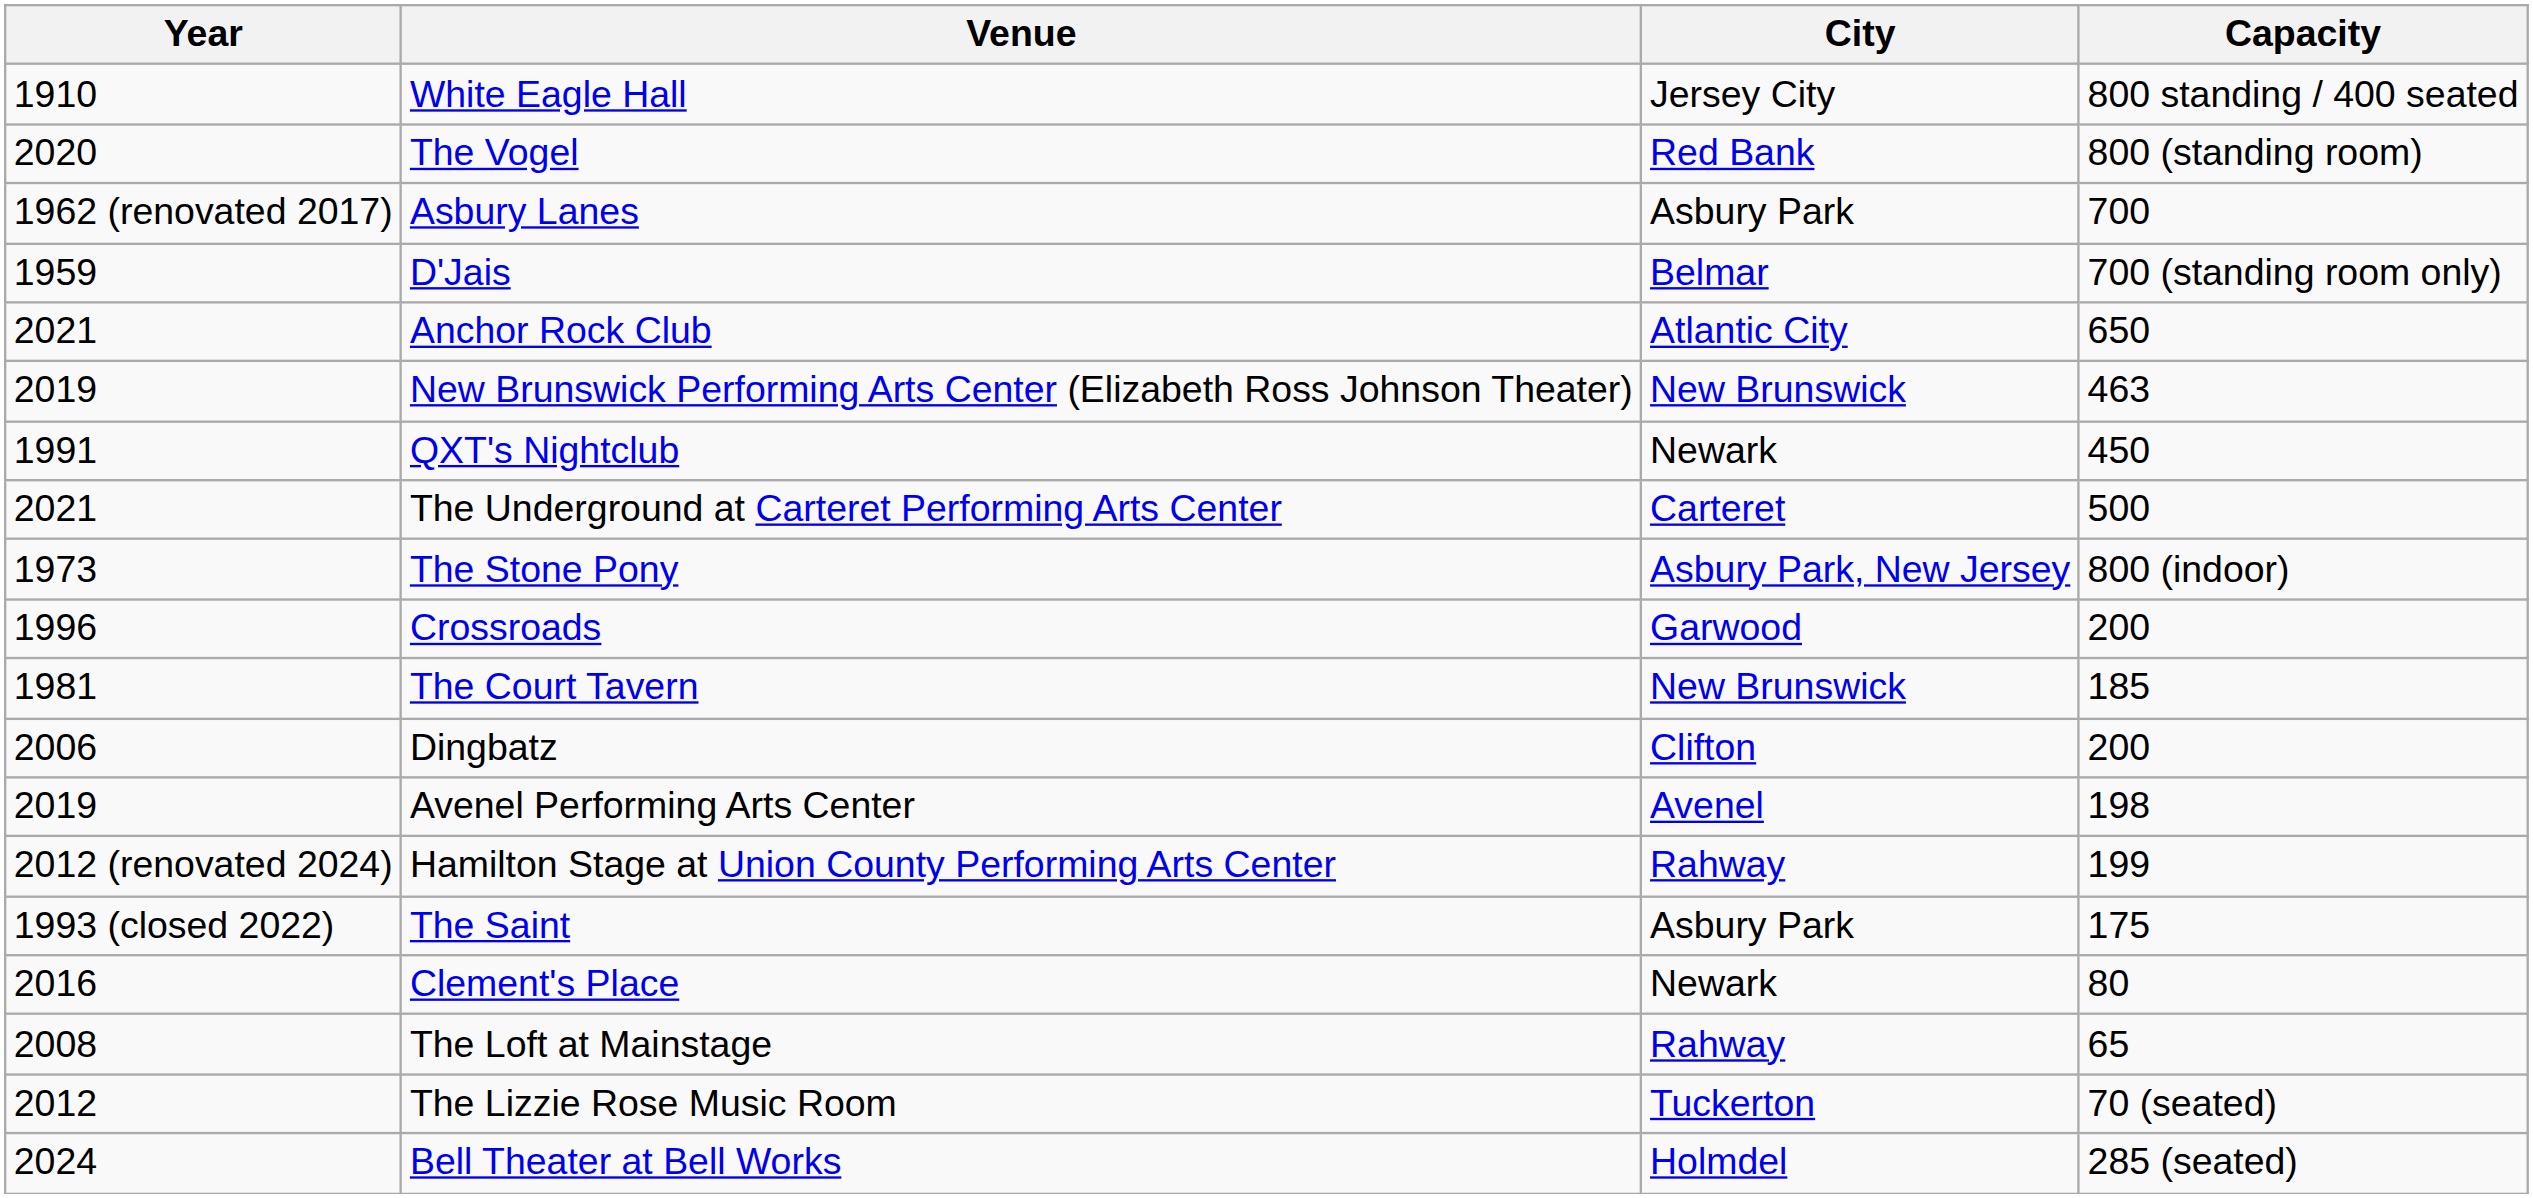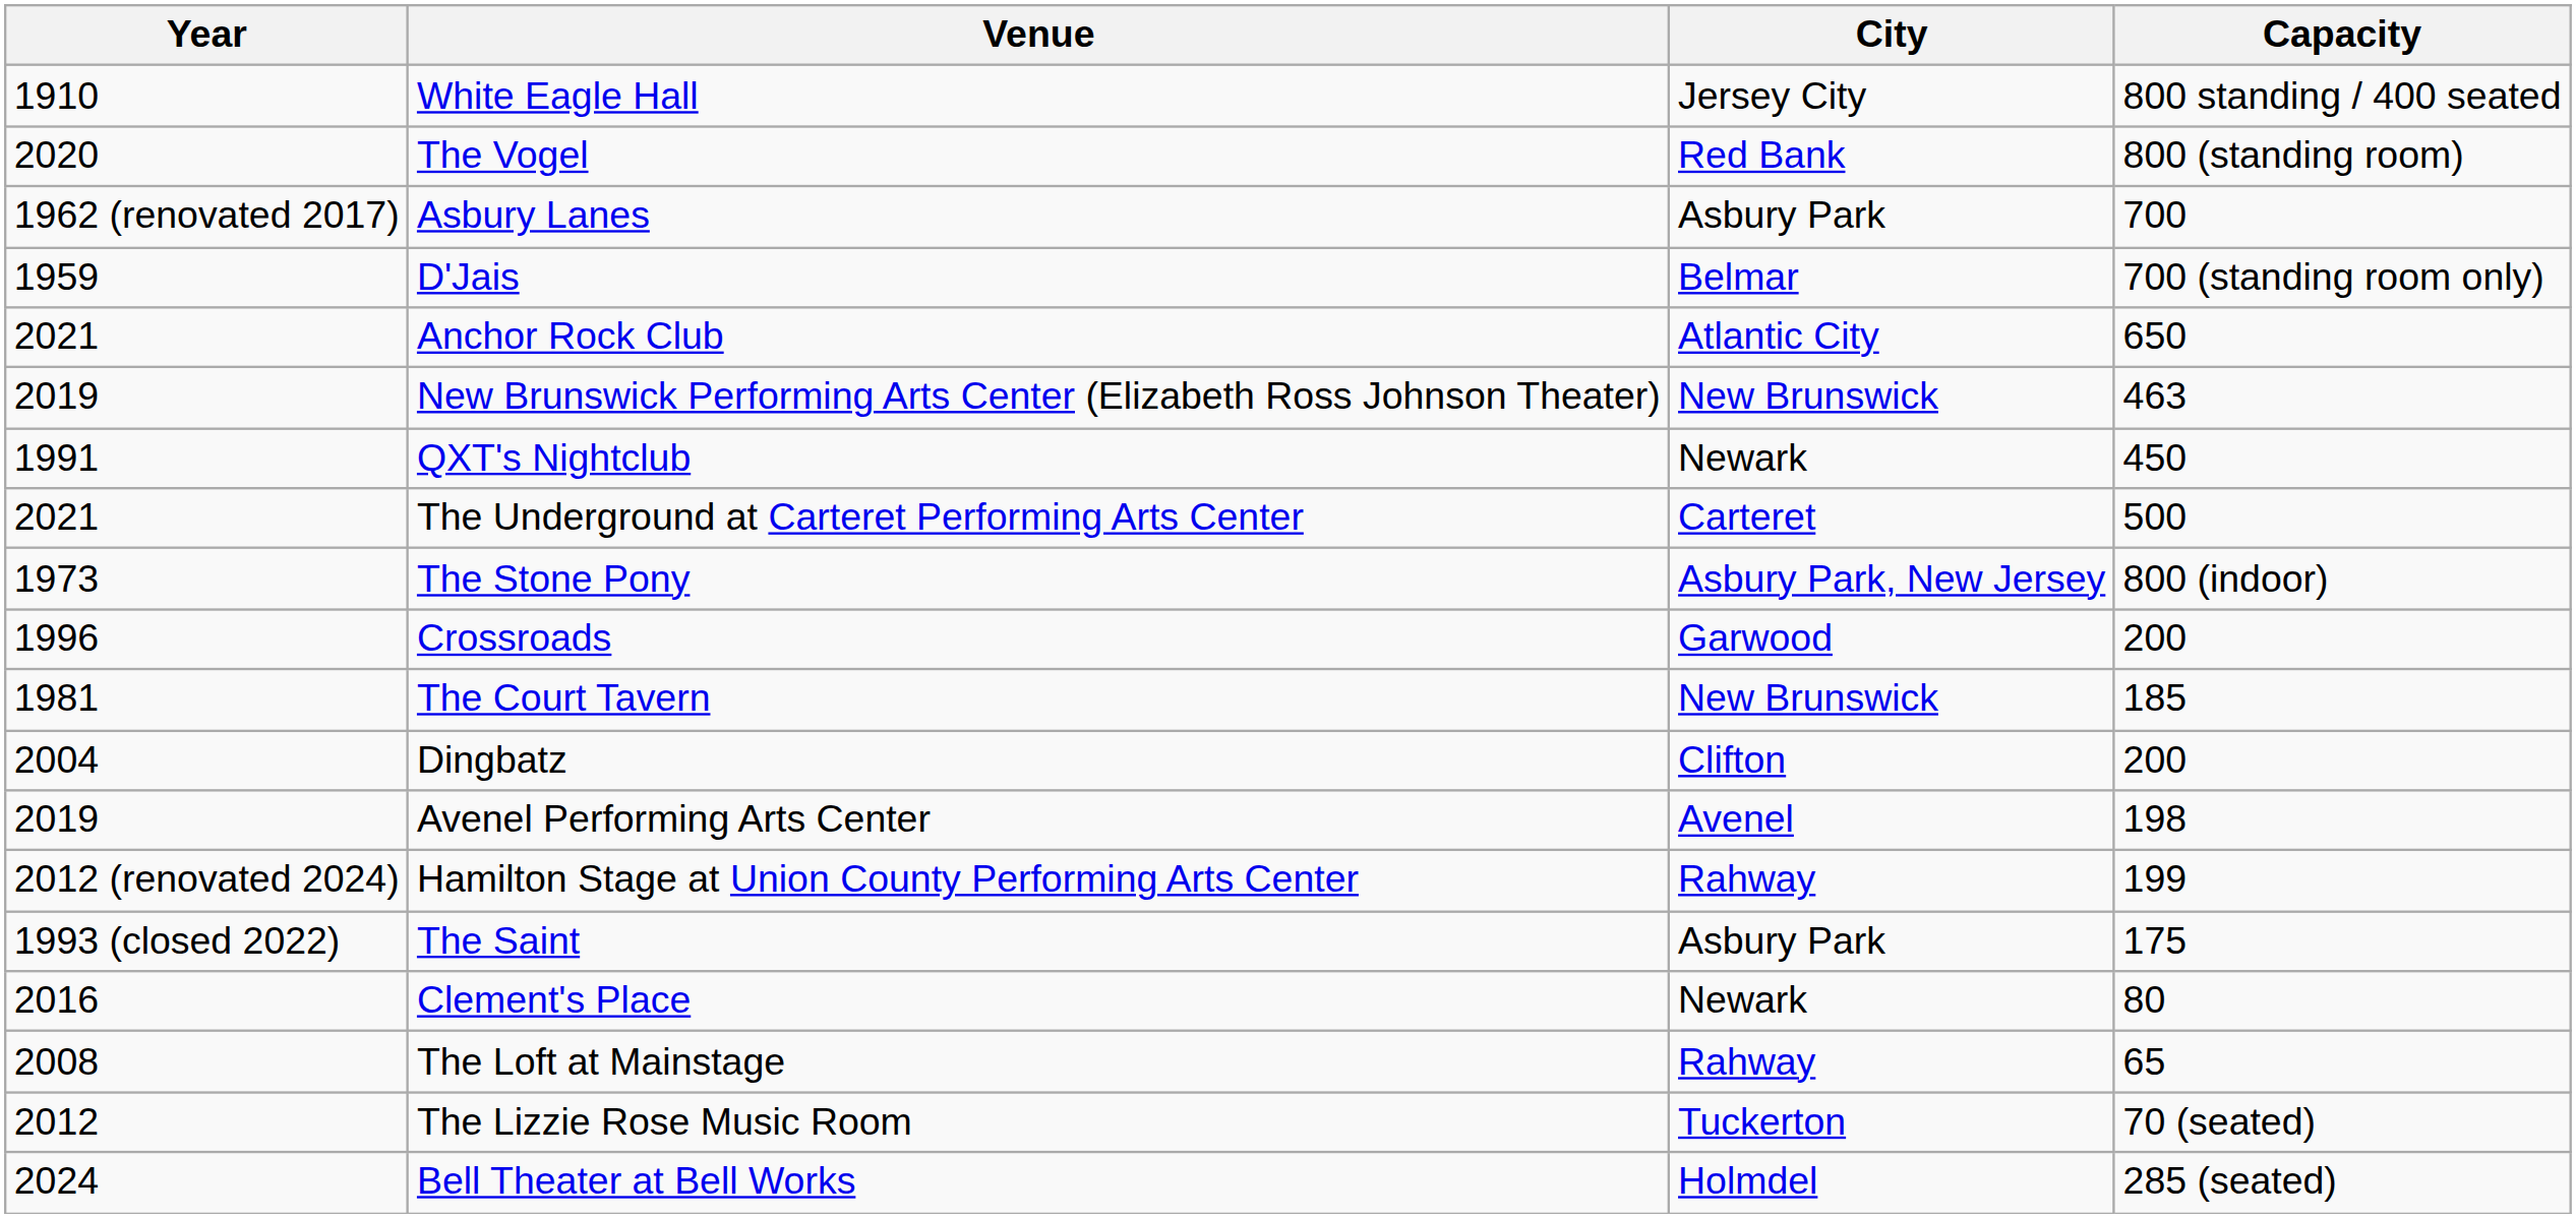Dingbatz | Year: 2006 -> 2004
